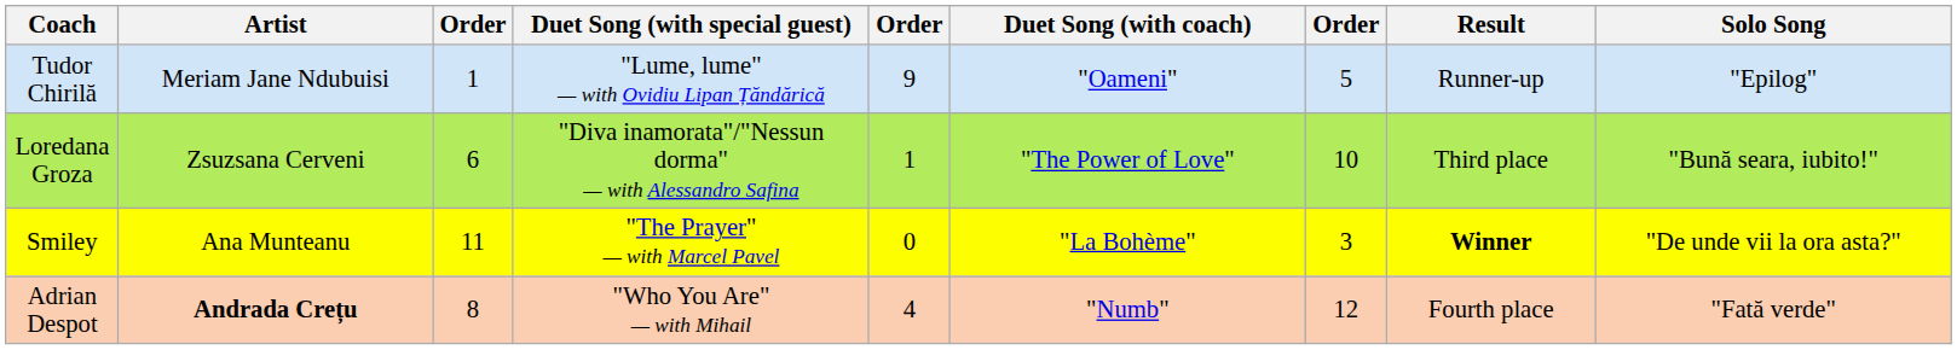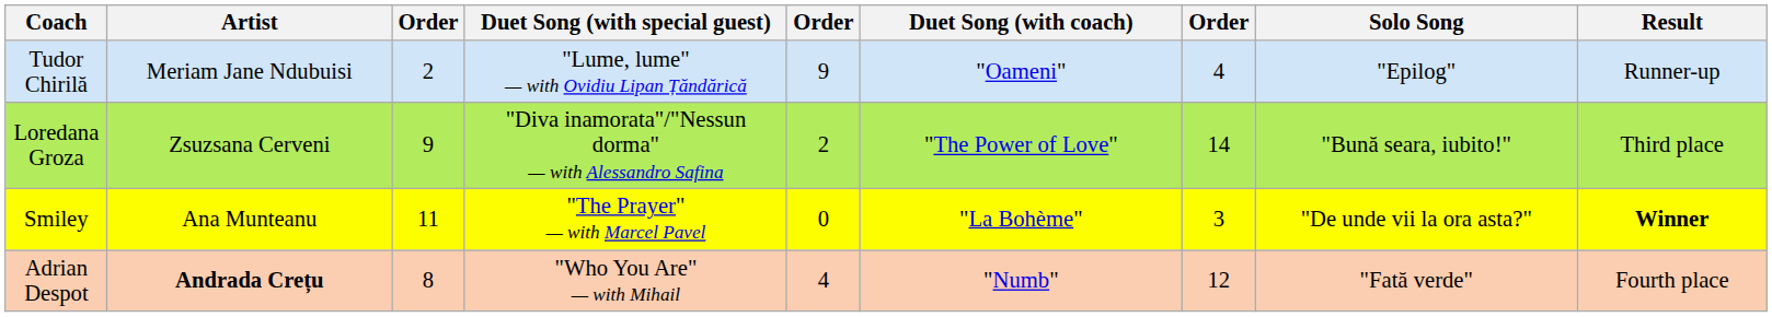columns swapped: Solo Song <-> Result
Tudor Chirilă | column 3: 1 -> 2
Tudor Chirilă | column 7: 5 -> 4
Loredana Groza | column 3: 6 -> 9
Loredana Groza | column 5: 1 -> 2
Loredana Groza | column 7: 10 -> 14
